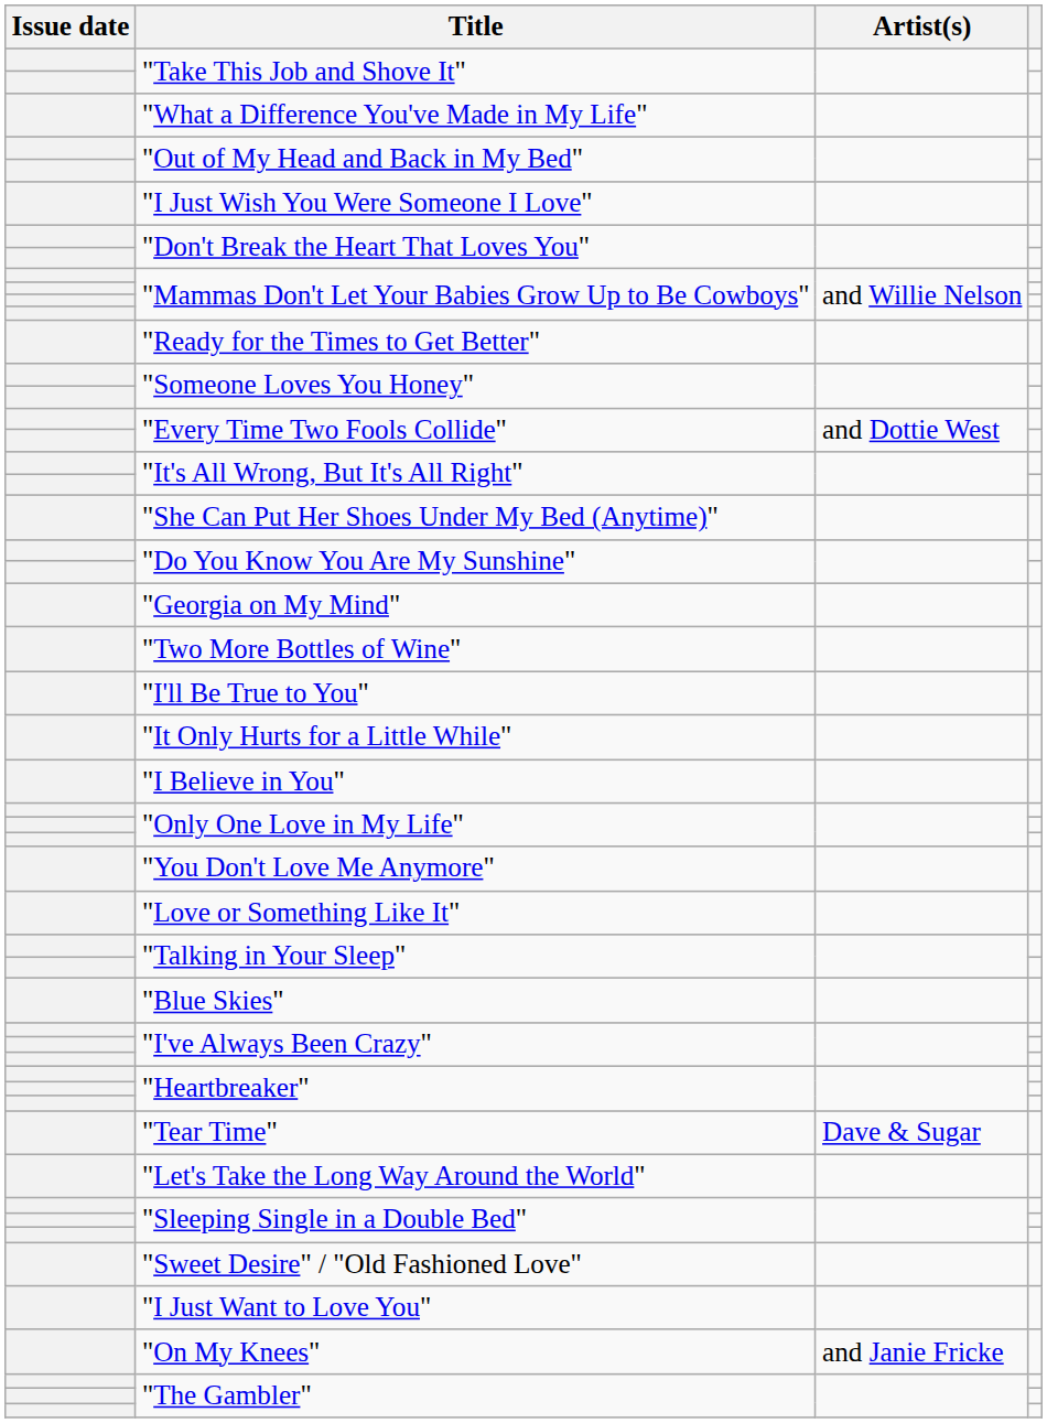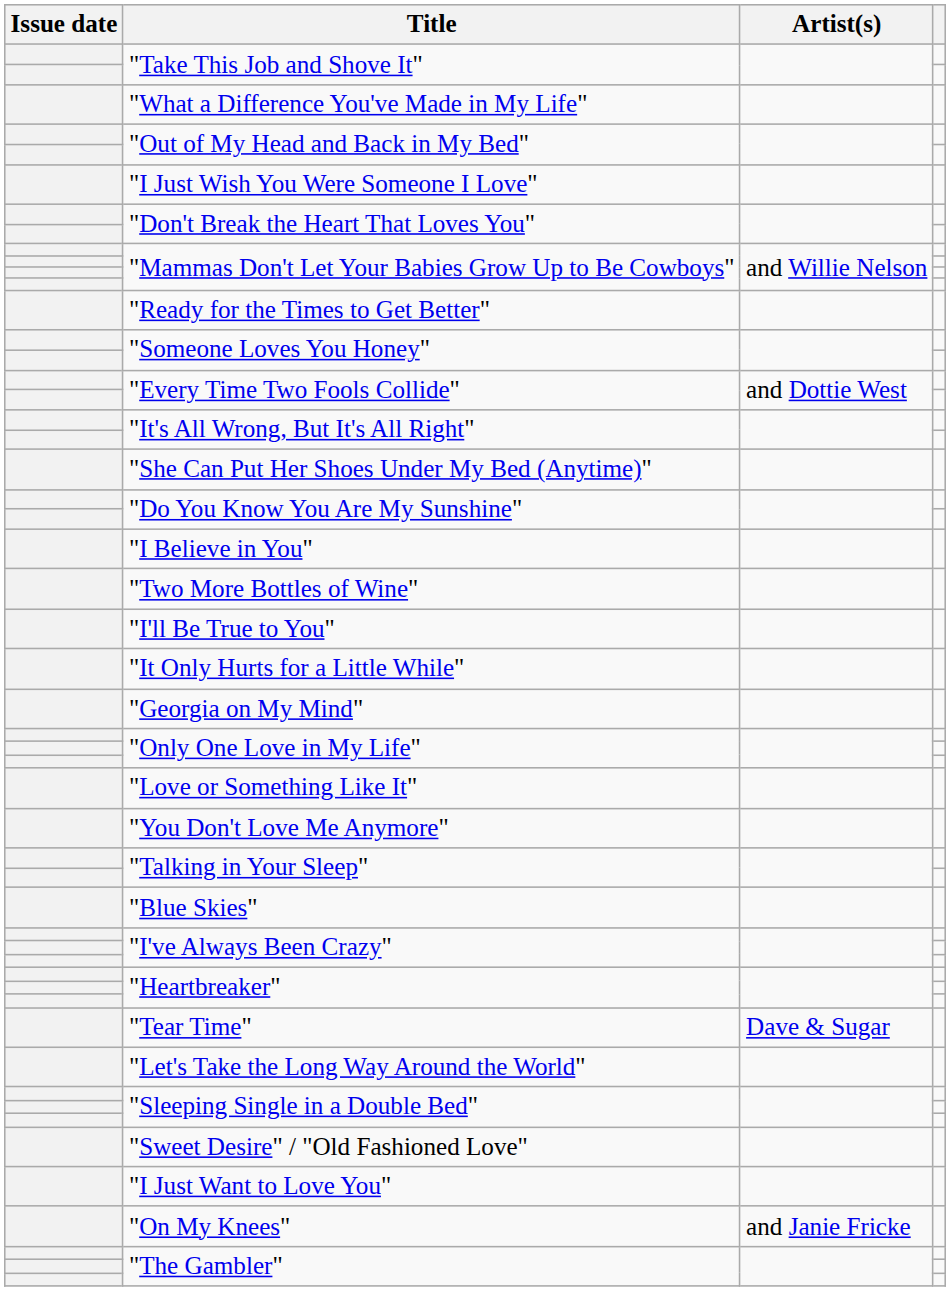rows swapped: "Georgia on My Mind" <-> "I Believe in You"
rows swapped: "Love or Something Like It" <-> "You Don't Love Me Anymore"
